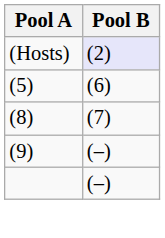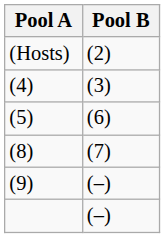(Hosts) | Pool B: lavender background -> no background
+ row: (4) | (3)
